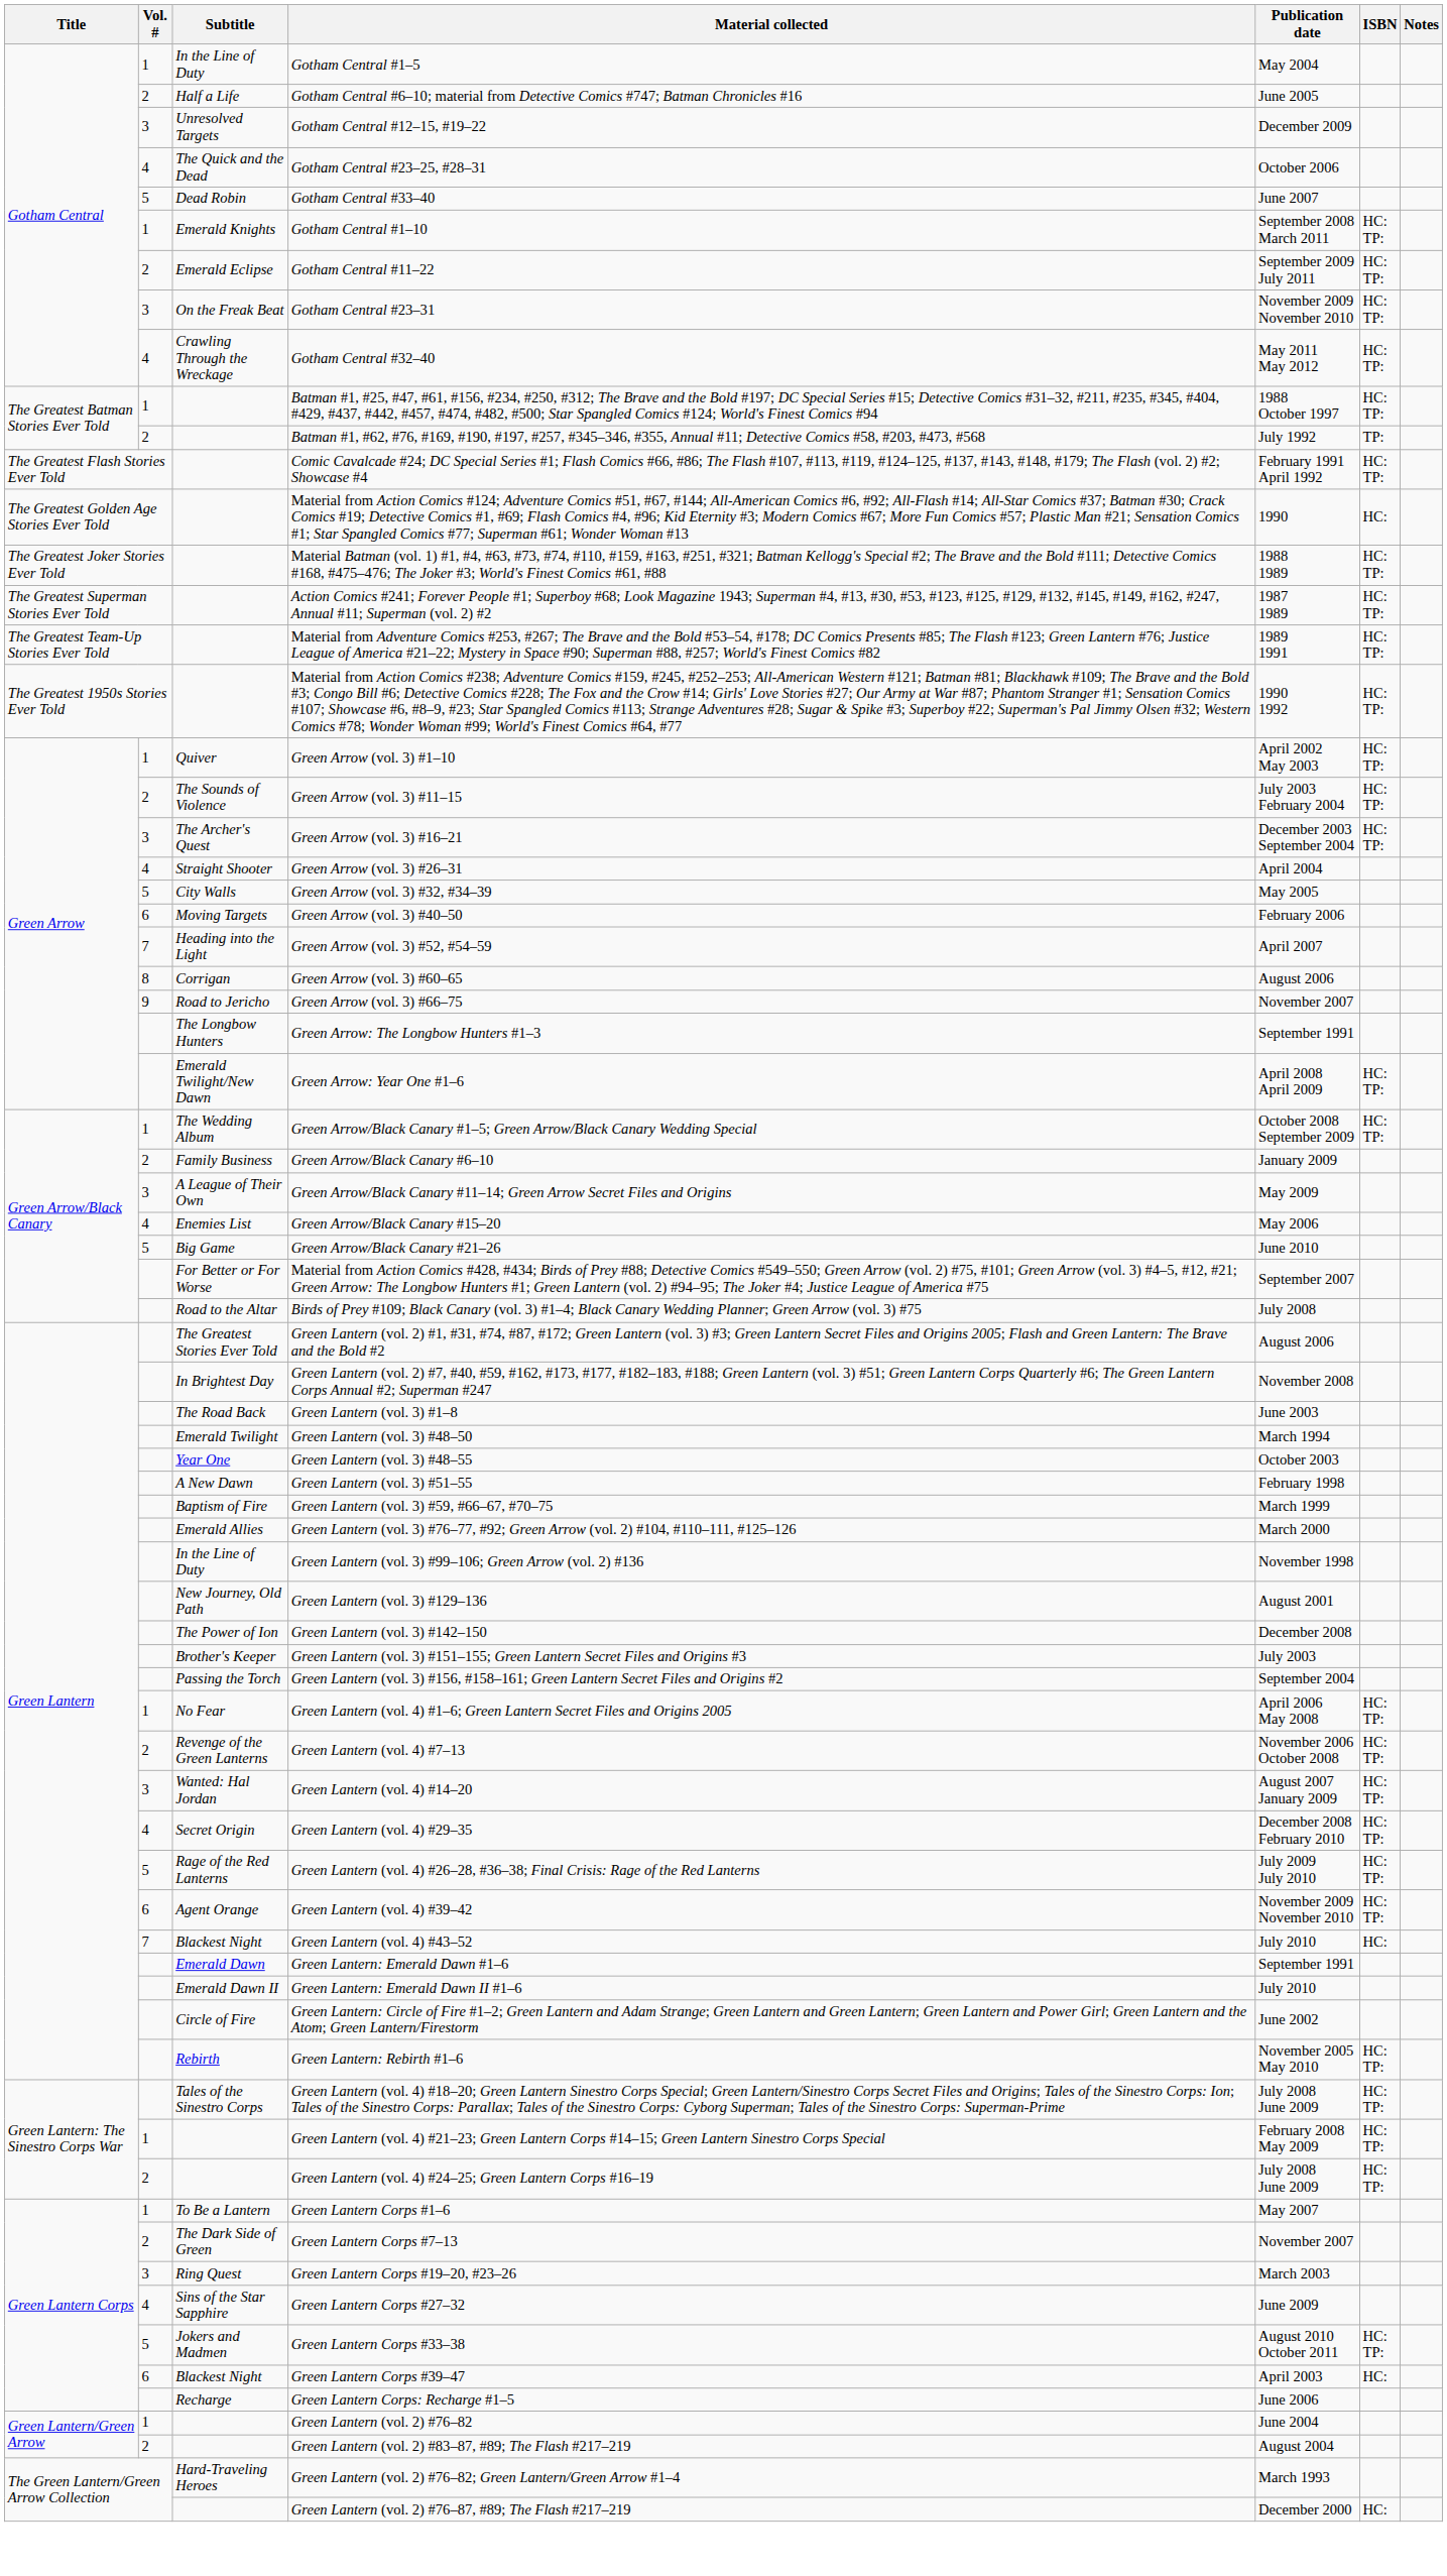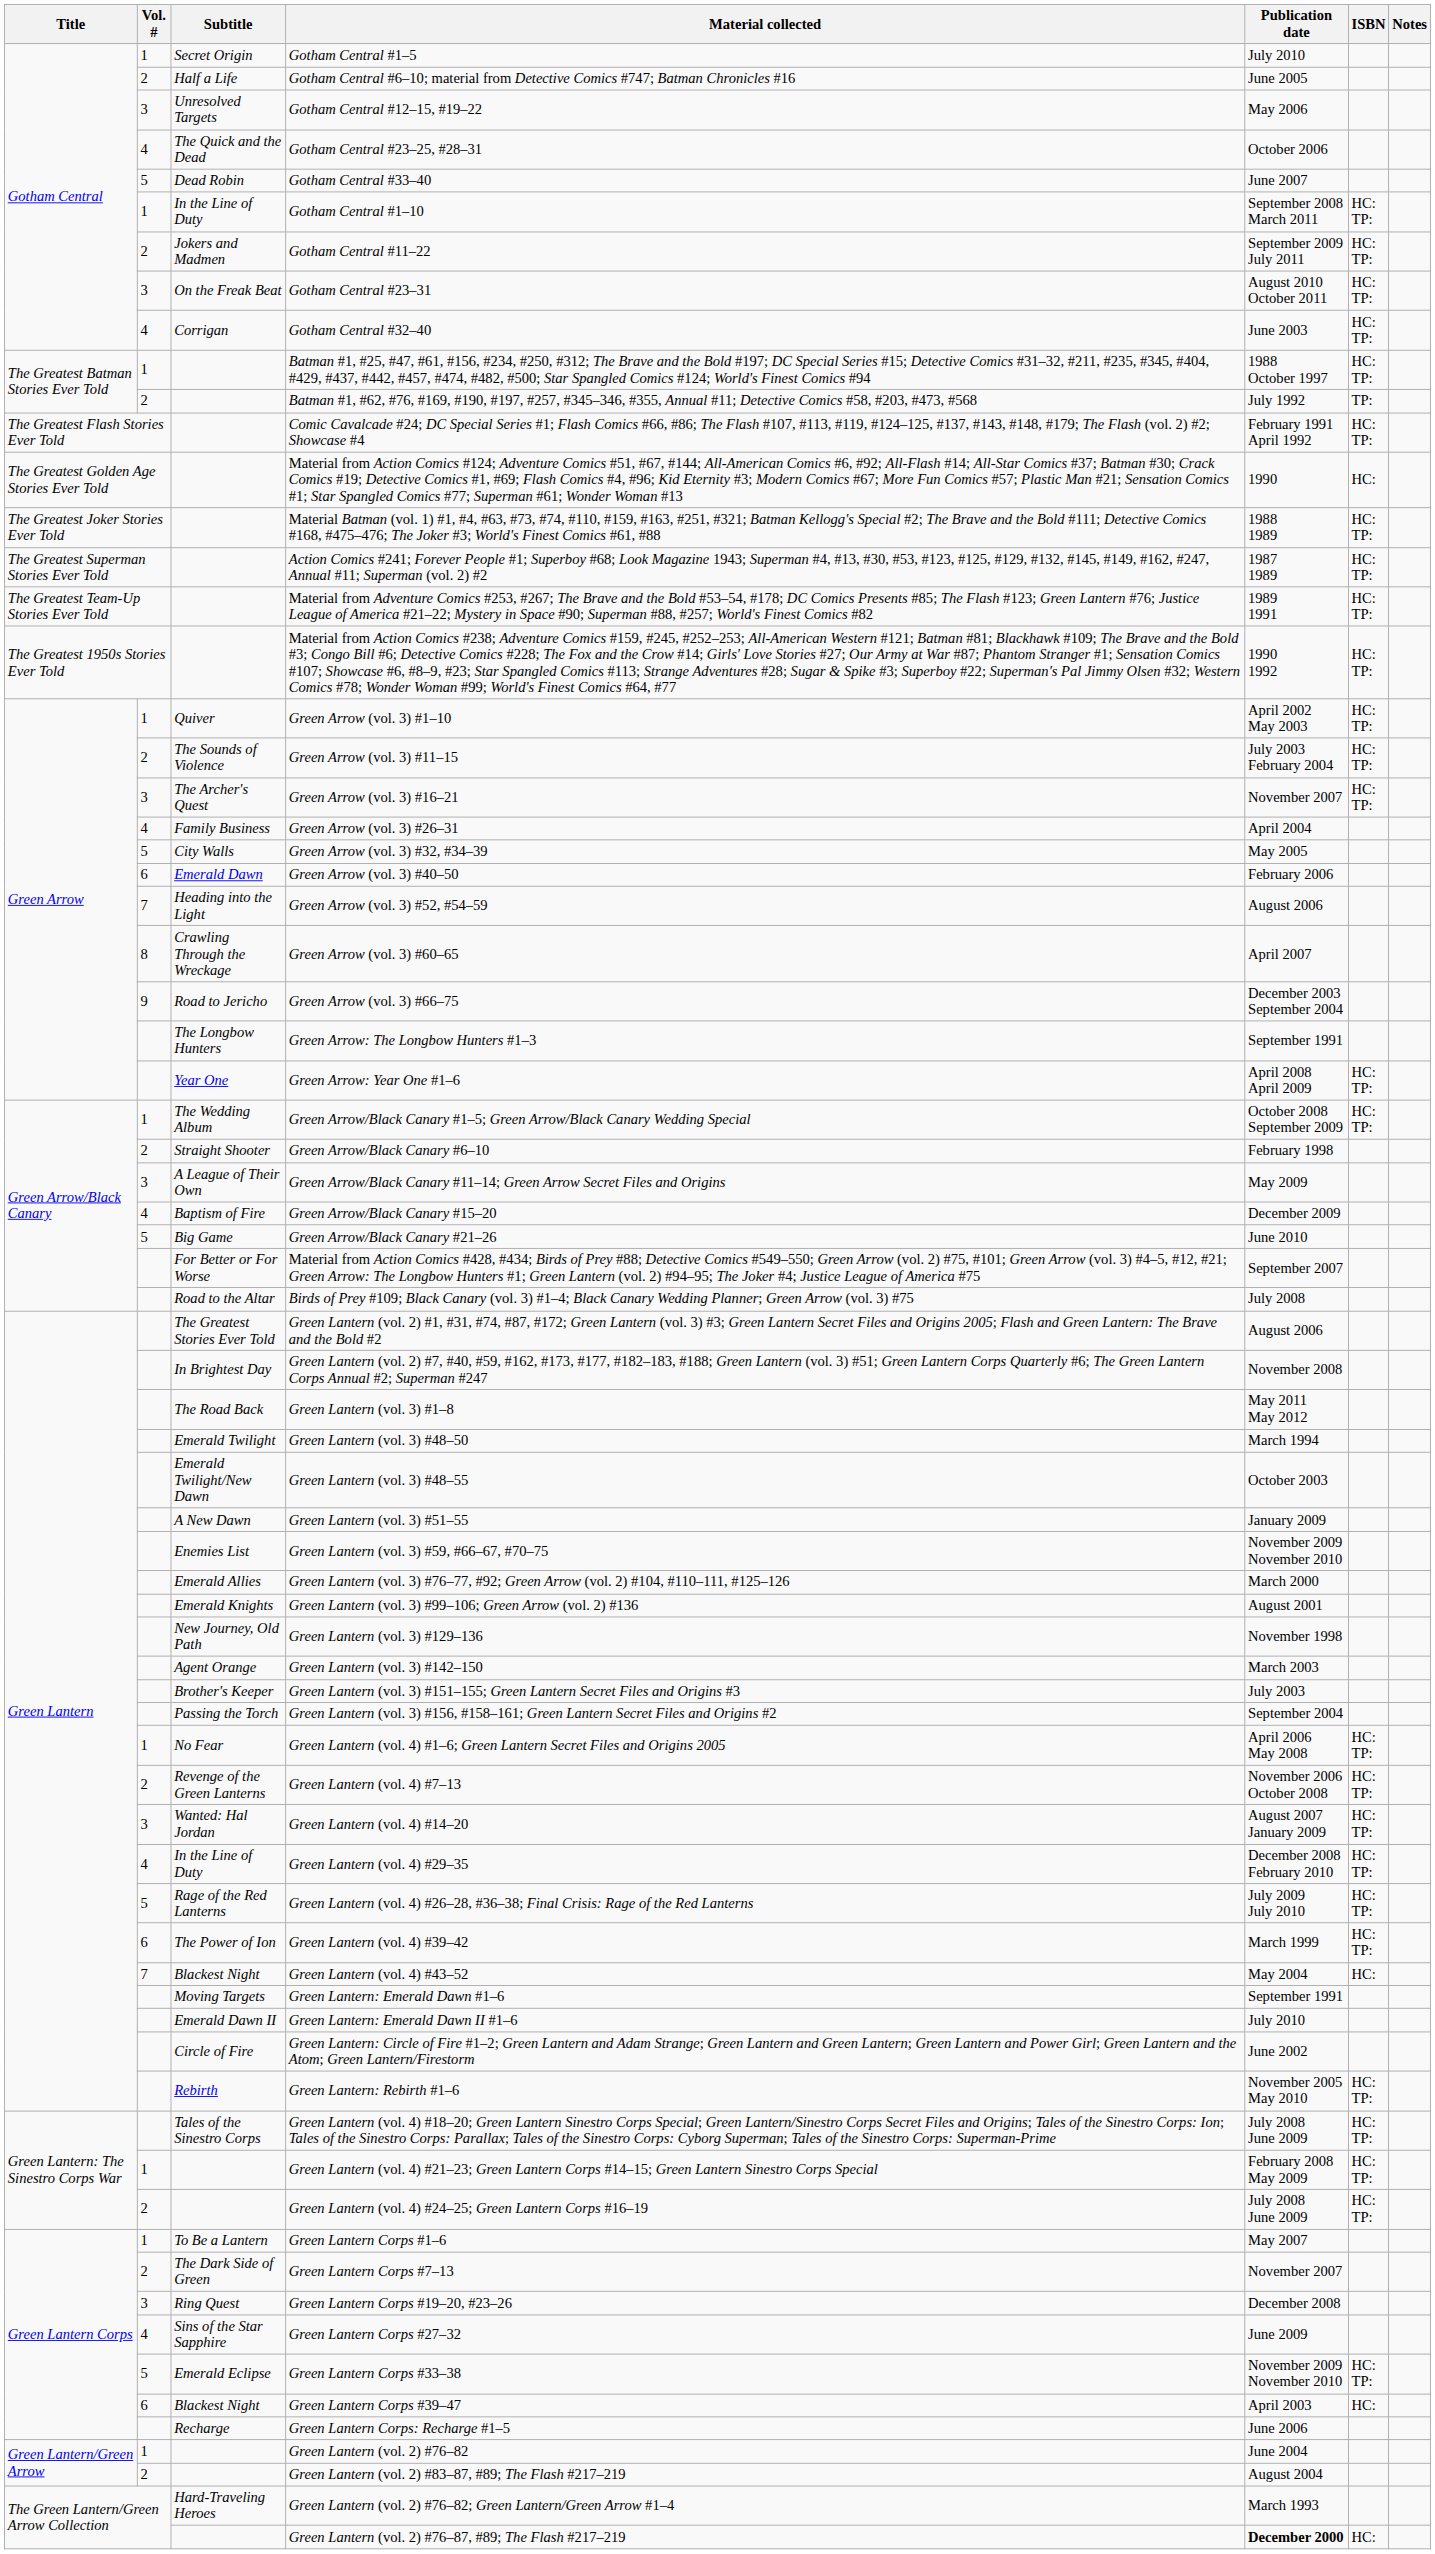Gotham Central #1–5 | Subtitle: In the Line of Duty -> Secret Origin
Gotham Central #1–5 | Publication date: May 2004 -> July 2010
Gotham Central #12–15, #19–22 | Publication date: December 2009 -> May 2006
Gotham Central #1–10 | Subtitle: Emerald Knights -> In the Line of Duty
Gotham Central #11–22 | Subtitle: Emerald Eclipse -> Jokers and Madmen
Gotham Central #23–31 | Publication date: November 2009 November 2010 -> August 2010 October 2011
Gotham Central #32–40 | Subtitle: Crawling Through the Wreckage -> Corrigan
Gotham Central #32–40 | Publication date: May 2011 May 2012 -> June 2003
Green Arrow (vol. 3) #16–21 | Publication date: December 2003 September 2004 -> November 2007
Green Arrow (vol. 3) #26–31 | Subtitle: Straight Shooter -> Family Business
Green Arrow (vol. 3) #40–50 | Subtitle: Moving Targets -> Emerald Dawn
Green Arrow (vol. 3) #52, #54–59 | Publication date: April 2007 -> August 2006
Green Arrow (vol. 3) #60–65 | Subtitle: Corrigan -> Crawling Through the Wreckage
Green Arrow (vol. 3) #60–65 | Publication date: August 2006 -> April 2007
Green Arrow (vol. 3) #66–75 | Publication date: November 2007 -> December 2003 September 2004
Green Arrow: Year One #1–6 | Subtitle: Emerald Twilight/New Dawn -> Year One
Green Arrow/Black Canary #6–10 | Subtitle: Family Business -> Straight Shooter
Green Arrow/Black Canary #6–10 | Publication date: January 2009 -> February 1998
Green Arrow/Black Canary #15–20 | Subtitle: Enemies List -> Baptism of Fire
Green Arrow/Black Canary #15–20 | Publication date: May 2006 -> December 2009
Green Lantern (vol. 3) #1–8 | Publication date: June 2003 -> May 2011 May 2012
Green Lantern (vol. 3) #48–55 | Subtitle: Year One -> Emerald Twilight/New Dawn
Green Lantern (vol. 3) #51–55 | Publication date: February 1998 -> January 2009
Green Lantern (vol. 3) #59, #66–67, #70–75 | Subtitle: Baptism of Fire -> Enemies List
Green Lantern (vol. 3) #59, #66–67, #70–75 | Publication date: March 1999 -> November 2009 November 2010
Green Lantern (vol. 3) #99–106; Green Arrow (vol. 2) #136 | Subtitle: In the Line of Duty -> Emerald Knights
Green Lantern (vol. 3) #99–106; Green Arrow (vol. 2) #136 | Publication date: November 1998 -> August 2001
Green Lantern (vol. 3) #129–136 | Publication date: August 2001 -> November 1998
Green Lantern (vol. 3) #142–150 | Subtitle: The Power of Ion -> Agent Orange
Green Lantern (vol. 3) #142–150 | Publication date: December 2008 -> March 2003
Green Lantern (vol. 4) #29–35 | Subtitle: Secret Origin -> In the Line of Duty
Green Lantern (vol. 4) #39–42 | Subtitle: Agent Orange -> The Power of Ion
Green Lantern (vol. 4) #39–42 | Publication date: November 2009 November 2010 -> March 1999
Green Lantern (vol. 4) #43–52 | Publication date: July 2010 -> May 2004
Green Lantern: Emerald Dawn #1–6 | Subtitle: Emerald Dawn -> Moving Targets
Green Lantern Corps #19–20, #23–26 | Publication date: March 2003 -> December 2008
Green Lantern Corps #33–38 | Subtitle: Jokers and Madmen -> Emerald Eclipse
Green Lantern Corps #33–38 | Publication date: August 2010 October 2011 -> November 2009 November 2010
Green Lantern (vol. 2) #76–87, #89; The Flash #217–219 | Publication date: normal -> bold
